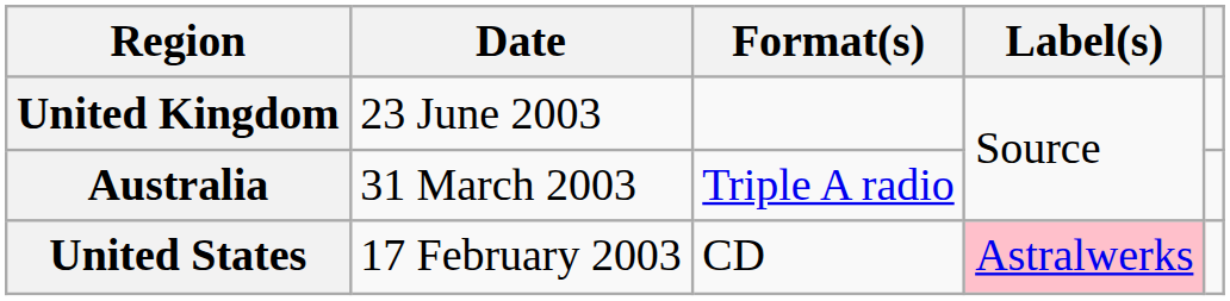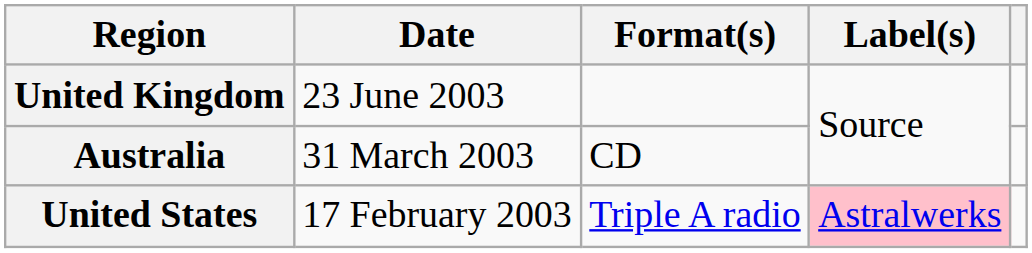Australia | Format(s): Triple A radio -> CD
United States | Format(s): CD -> Triple A radio
